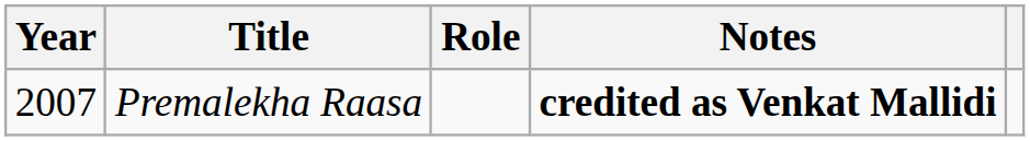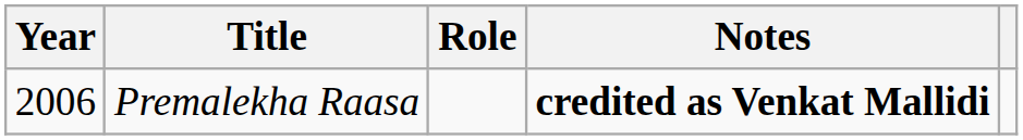Premalekha Raasa | Year: 2007 -> 2006
